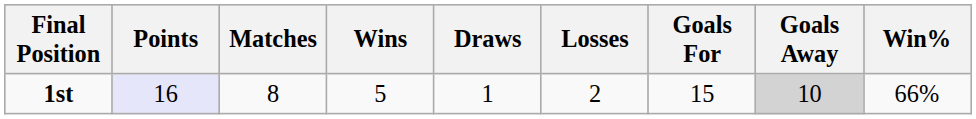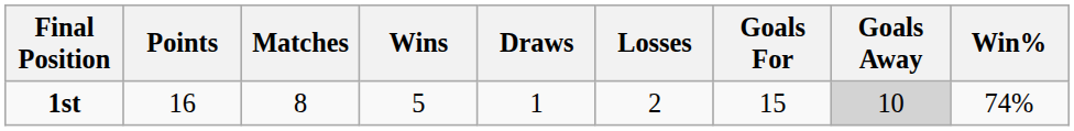1st | Points: lavender background -> no background
1st | Win%: 66% -> 74%
